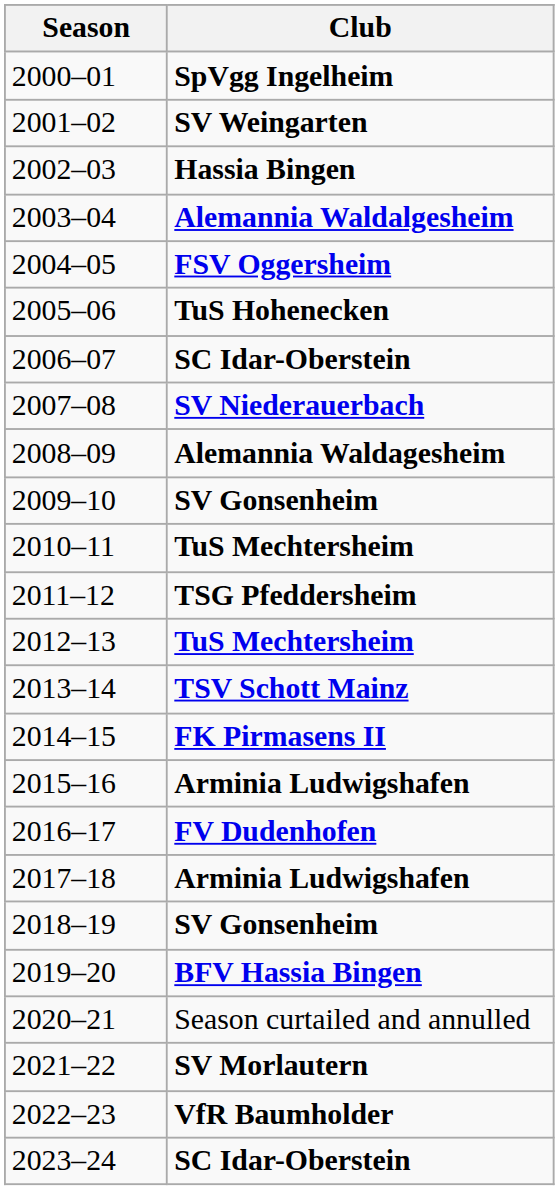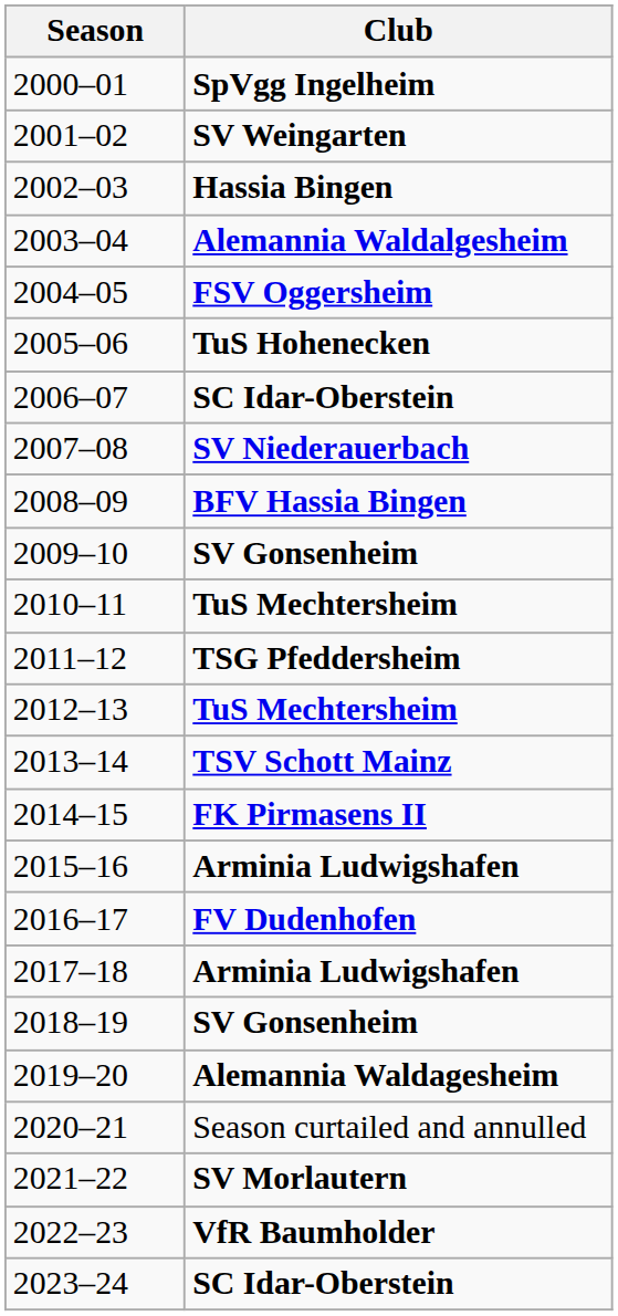2008–09 | Club: Alemannia Waldagesheim -> BFV Hassia Bingen
2019–20 | Club: BFV Hassia Bingen -> Alemannia Waldagesheim
